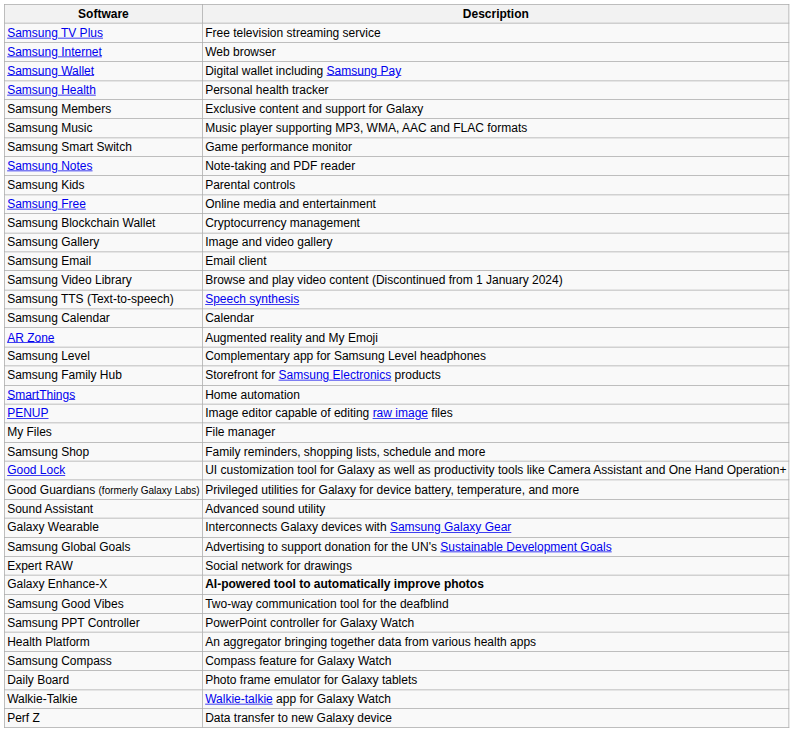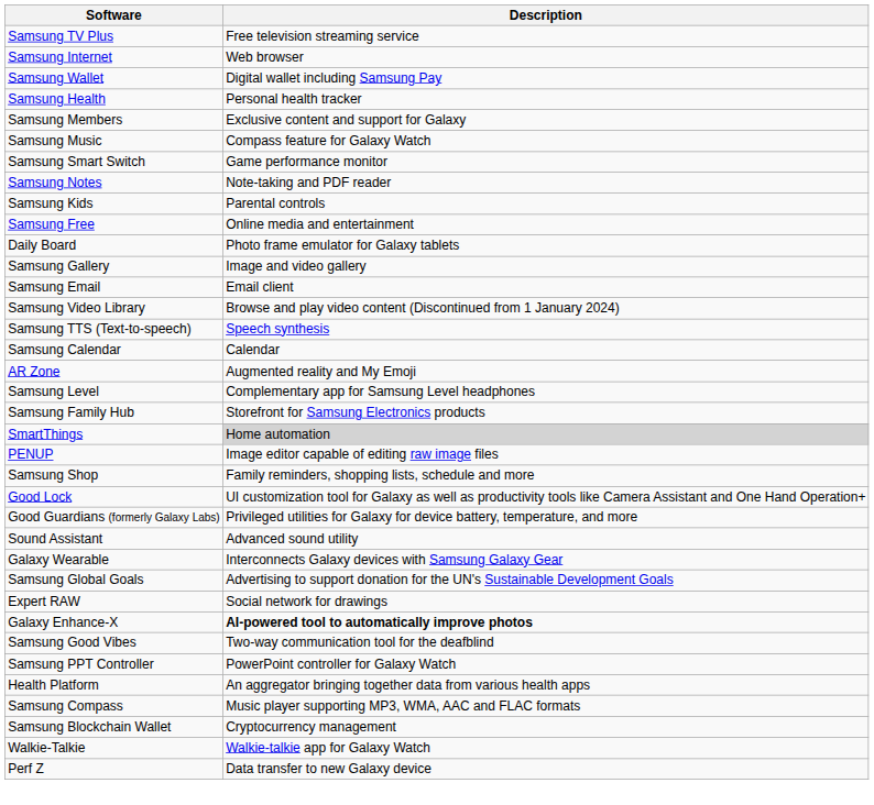Samsung Music | Description: Music player supporting MP3, WMA, AAC and FLAC formats -> Compass feature for Galaxy Watch
rows swapped: Samsung Blockchain Wallet <-> Daily Board
SmartThings | Description: no background -> lightgrey background
- row: My Files | File manager
Samsung Compass | Description: Compass feature for Galaxy Watch -> Music player supporting MP3, WMA, AAC and FLAC formats
